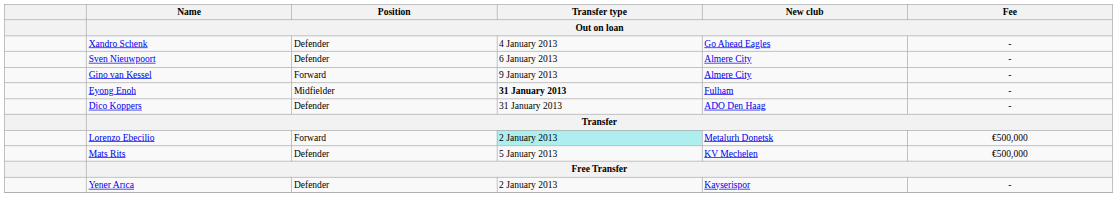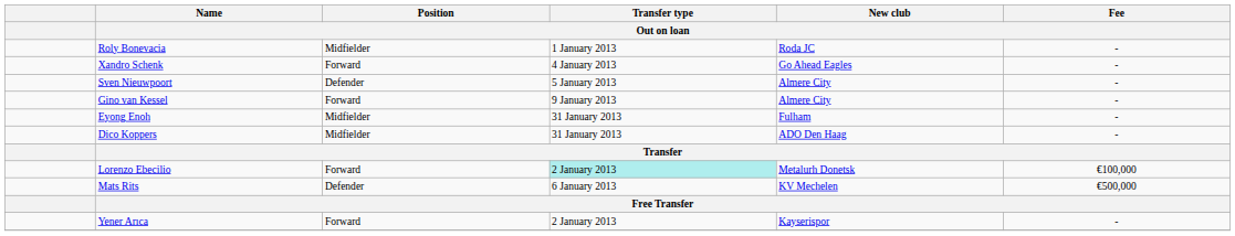+ row: Roly Bonevacia | Midfielder | 1 January 2013 | Roda JC | -
Xandro Schenk | Position / Out on loan: Defender -> Forward
Sven Nieuwpoort | Transfer type / Out on loan: 6 January 2013 -> 5 January 2013
Eyong Enoh | Transfer type / Out on loan: bold -> normal
Dico Koppers | Position / Out on loan: Defender -> Midfielder
Lorenzo Ebecilio | Fee / Out on loan: €500,000 -> €100,000
Mats Rits | Transfer type / Out on loan: 5 January 2013 -> 6 January 2013
Yener Arıca | Position / Out on loan: Defender -> Forward
